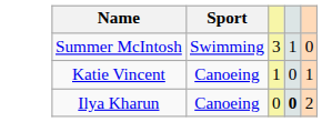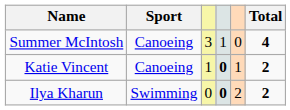+ column: Total | 4 | 2 | 2
Summer McIntosh | Sport: Swimming -> Canoeing
Katie Vincent | column 4: normal -> bold
Ilya Kharun | Sport: Canoeing -> Swimming
